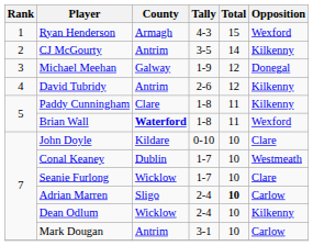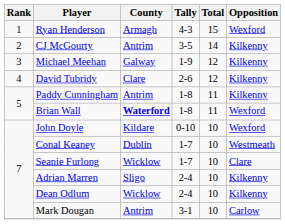Michael Meehan | Opposition: Donegal -> Kilkenny
David Tubridy | County: Antrim -> Clare
Paddy Cunningham | County: Clare -> Antrim
John Doyle | Opposition: Clare -> Wexford
Adrian Marren | Total: bold -> normal
Adrian Marren | Opposition: Carlow -> Kilkenny
